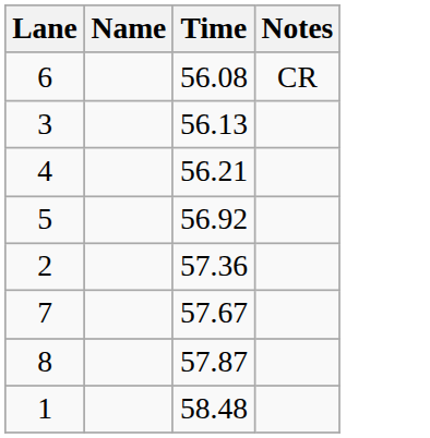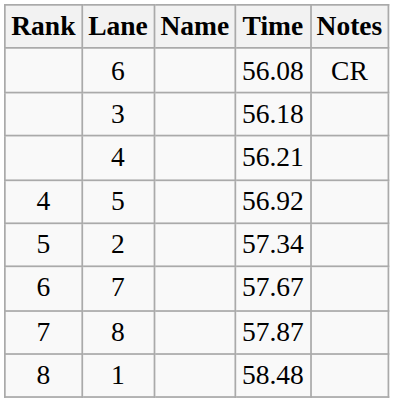+ column: Rank | 4 | 5 | 6 | 7 | 8
3 | Time: 56.13 -> 56.18
2 | Time: 57.36 -> 57.34
